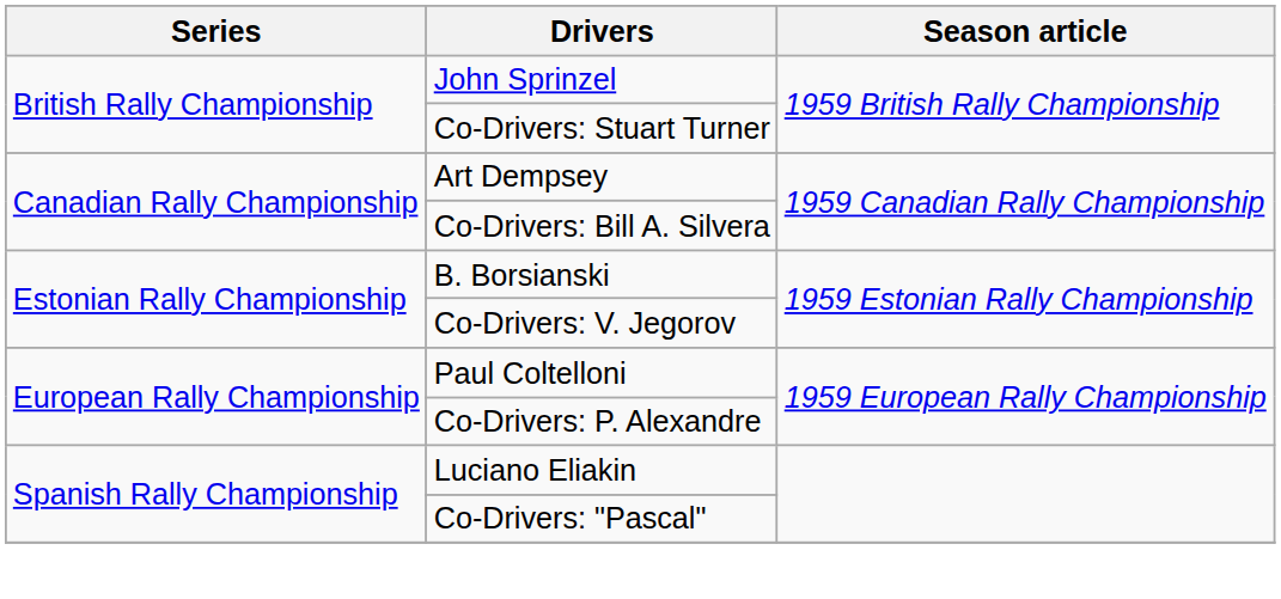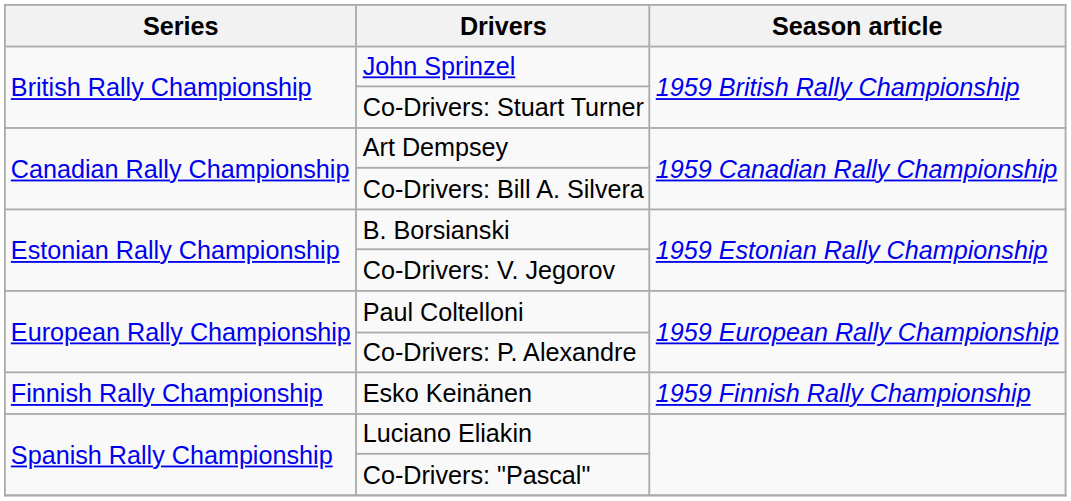+ row: Finnish Rally Championship | Esko Keinänen | 1959 Finnish Rally Championship
